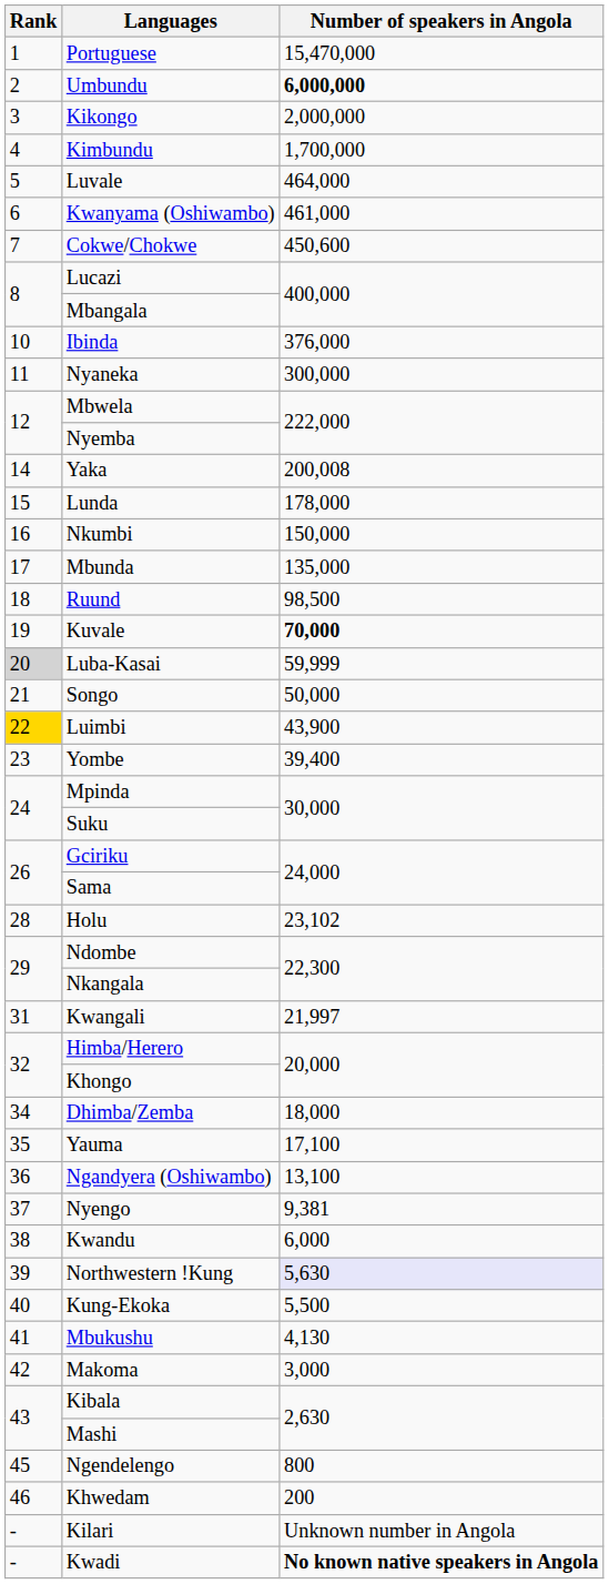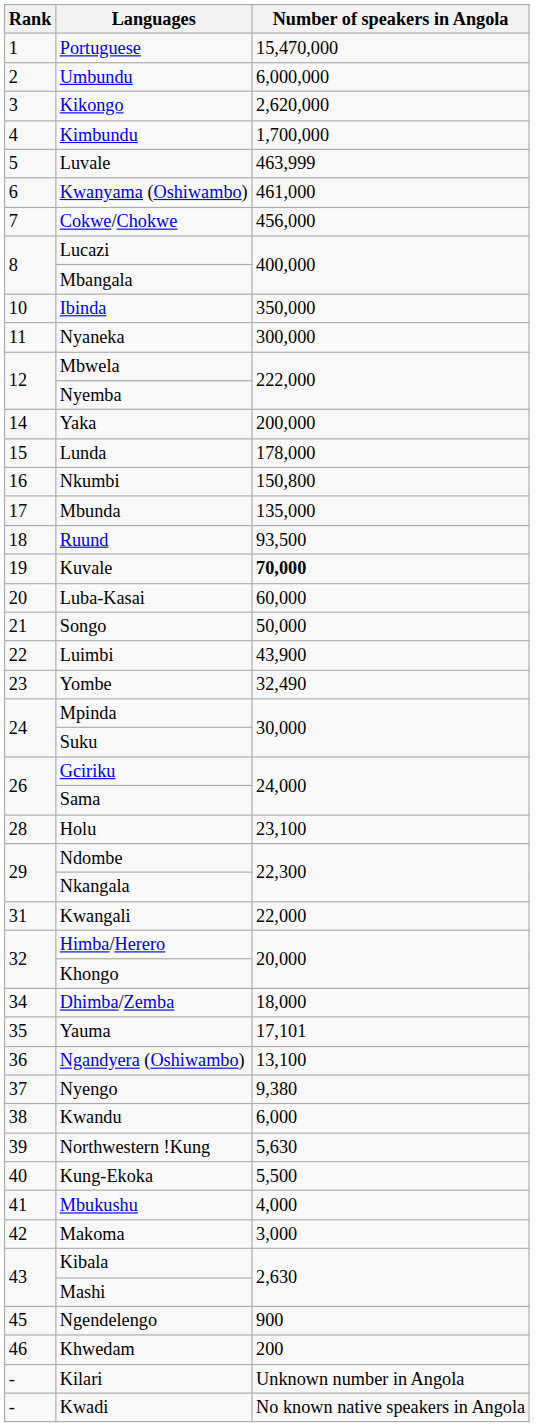Umbundu | Number of speakers in Angola: bold -> normal
Kikongo | Number of speakers in Angola: 2,000,000 -> 2,620,000
Luvale | Number of speakers in Angola: 464,000 -> 463,999
Cokwe/Chokwe | Number of speakers in Angola: 450,600 -> 456,000
Ibinda | Number of speakers in Angola: 376,000 -> 350,000
Yaka | Number of speakers in Angola: 200,008 -> 200,000
Nkumbi | Number of speakers in Angola: 150,000 -> 150,800
Ruund | Number of speakers in Angola: 98,500 -> 93,500
Luba-Kasai | Rank: lightgrey background -> no background
Luba-Kasai | Number of speakers in Angola: 59,999 -> 60,000
Luimbi | Rank: gold background -> no background
Yombe | Number of speakers in Angola: 39,400 -> 32,490
Holu | Number of speakers in Angola: 23,102 -> 23,100
Kwangali | Number of speakers in Angola: 21,997 -> 22,000
Yauma | Number of speakers in Angola: 17,100 -> 17,101
Nyengo | Number of speakers in Angola: 9,381 -> 9,380
Northwestern !Kung | Number of speakers in Angola: lavender background -> no background
Mbukushu | Number of speakers in Angola: 4,130 -> 4,000
Ngendelengo | Number of speakers in Angola: 800 -> 900
Kwadi | Number of speakers in Angola: bold -> normal
